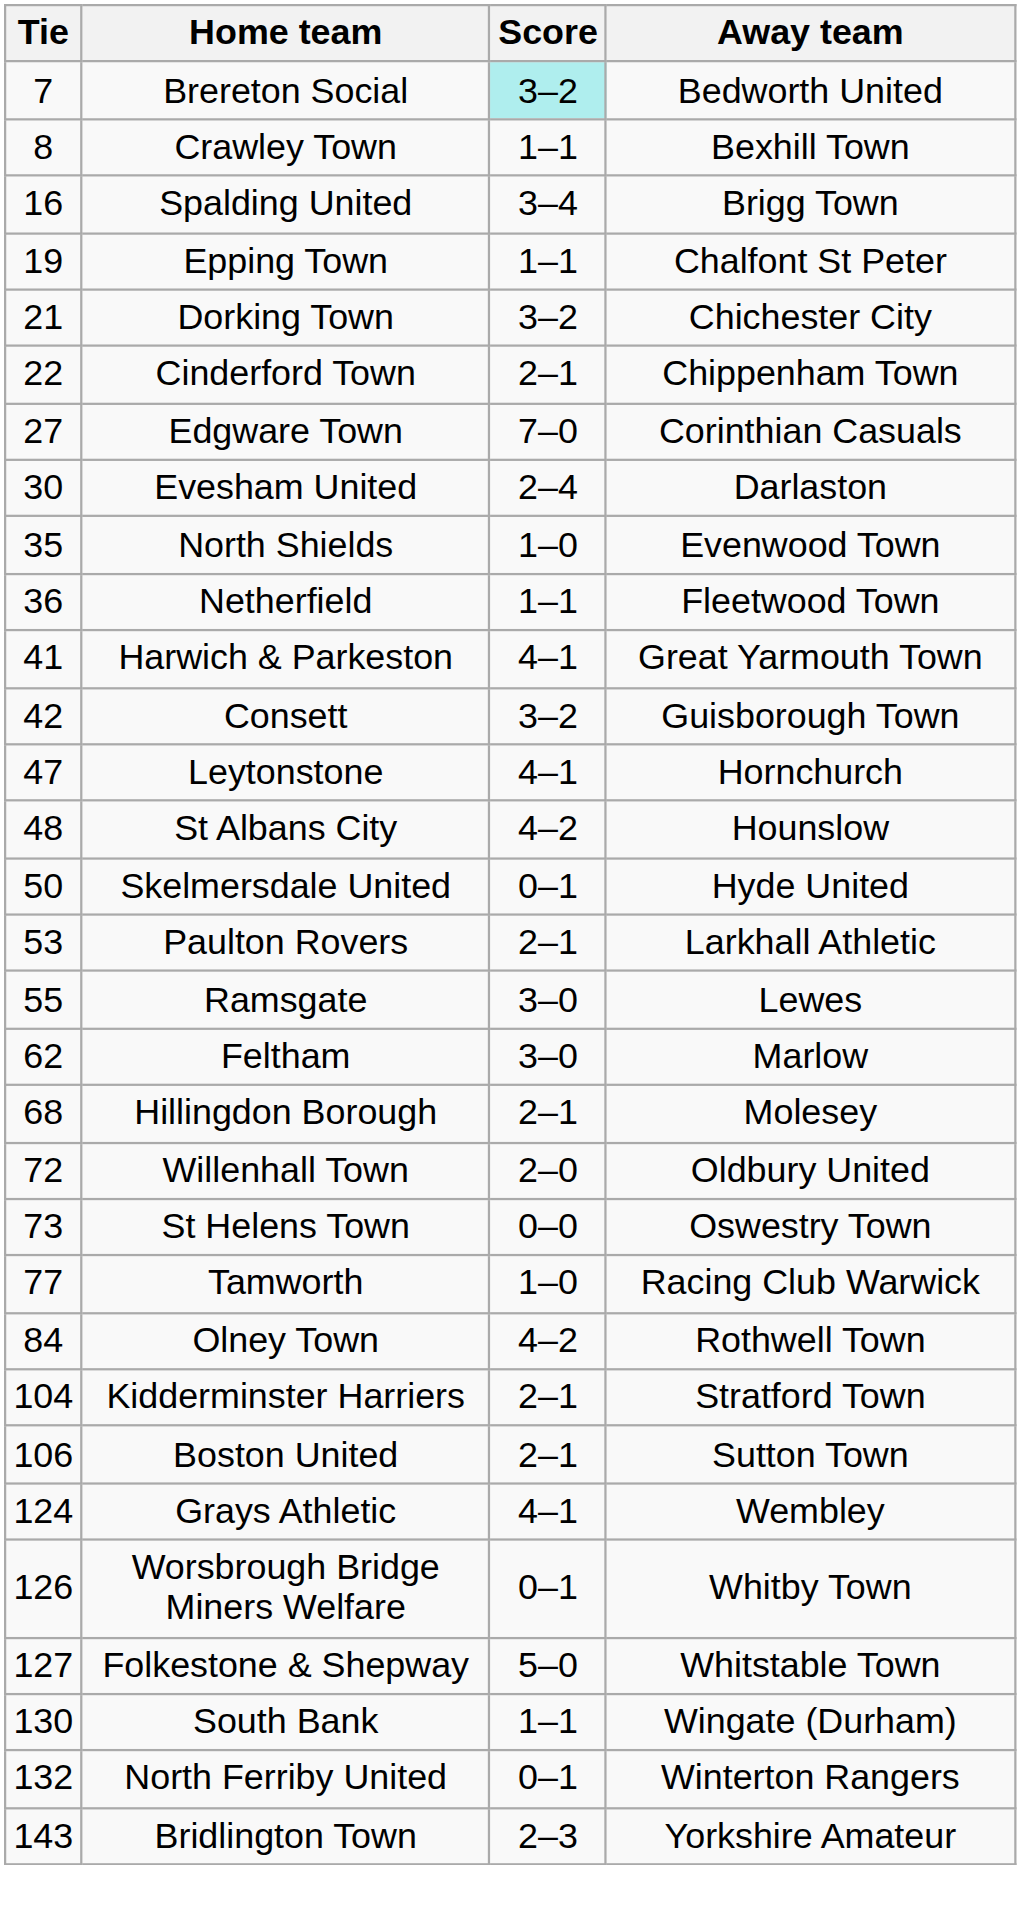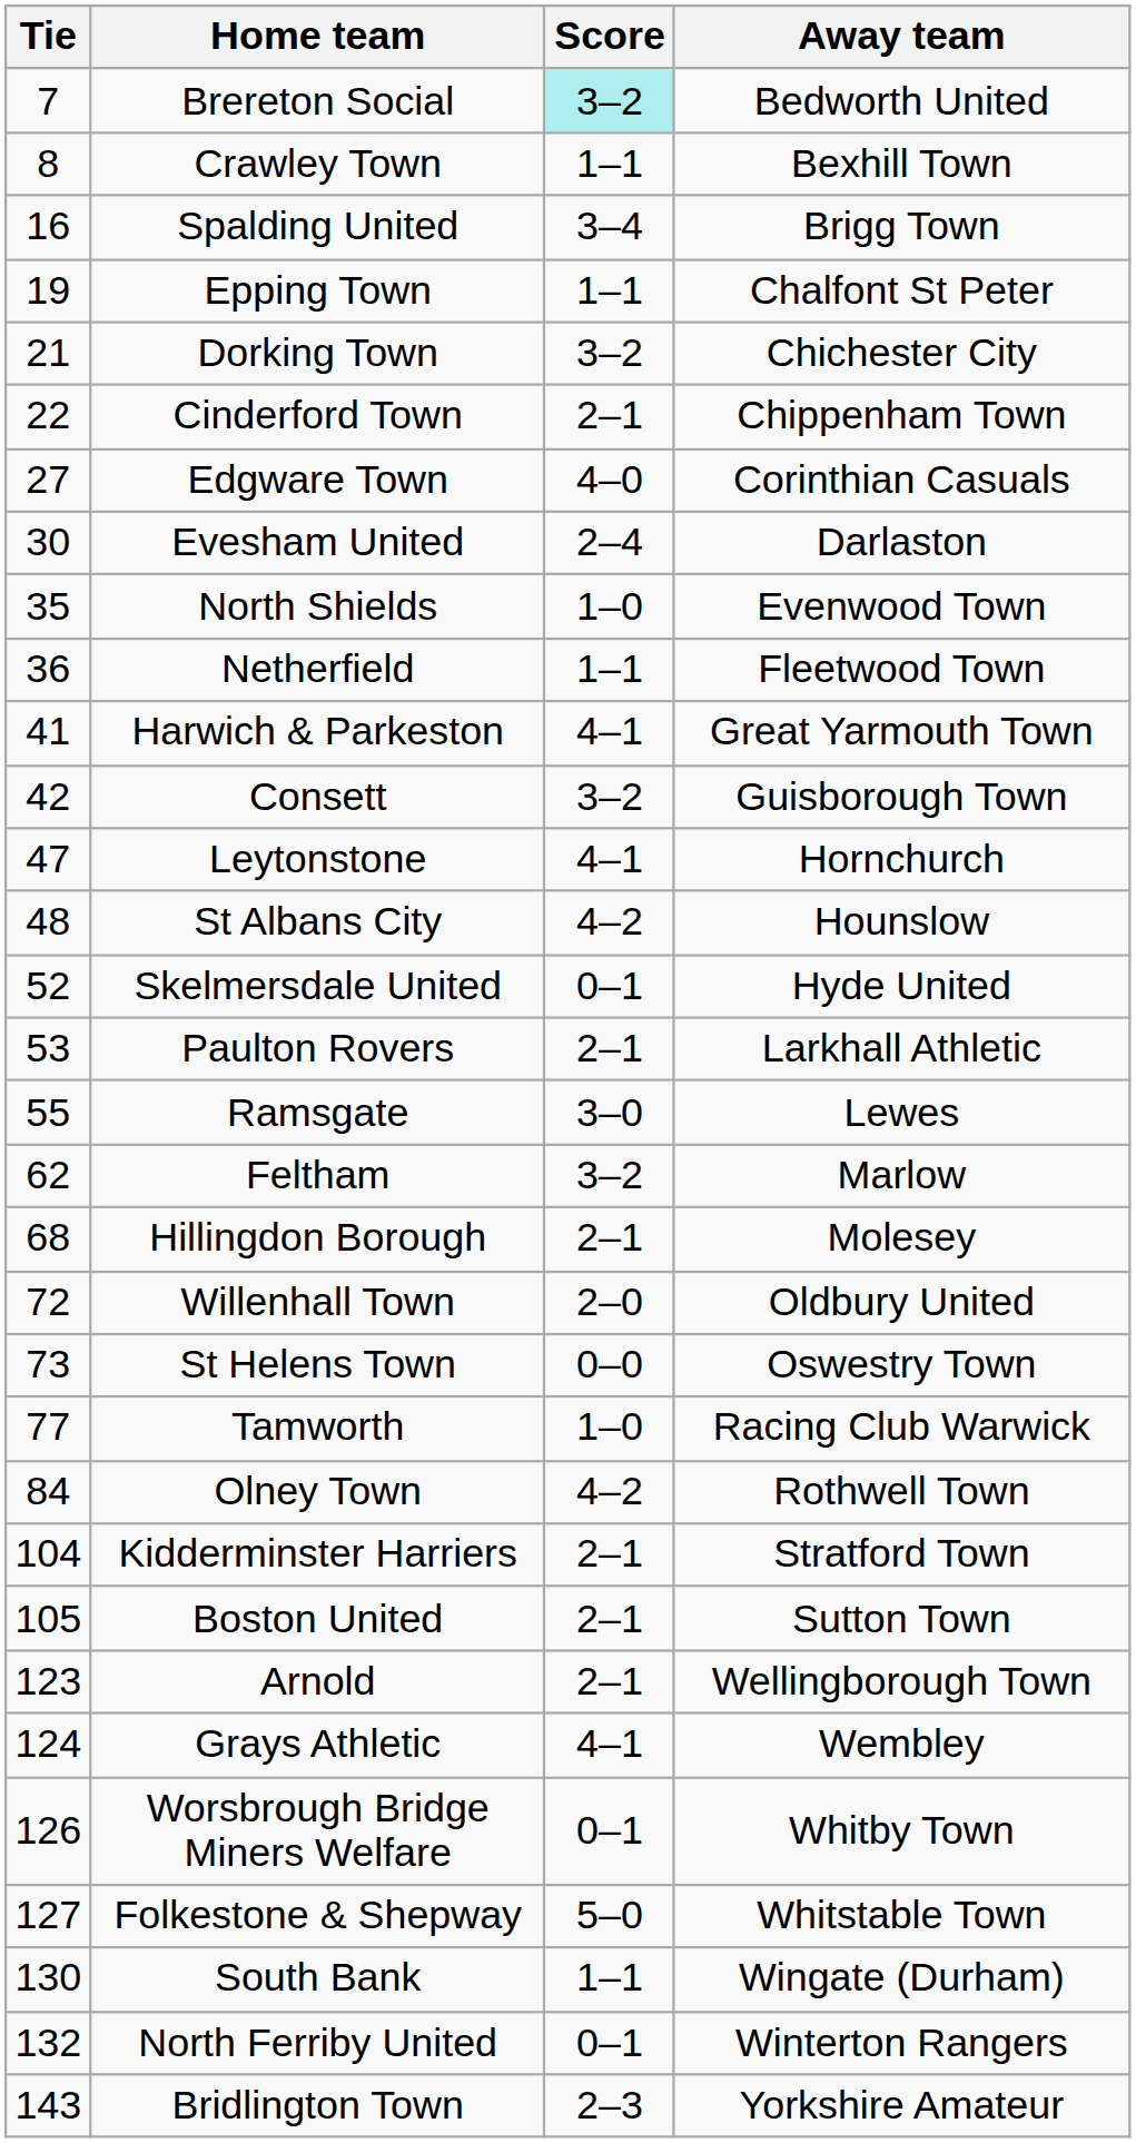Edgware Town | Score: 7–0 -> 4–0
Skelmersdale United | Tie: 50 -> 52
Feltham | Score: 3–0 -> 3–2
Boston United | Tie: 106 -> 105
+ row: 123 | Arnold | 2–1 | Wellingborough Town
